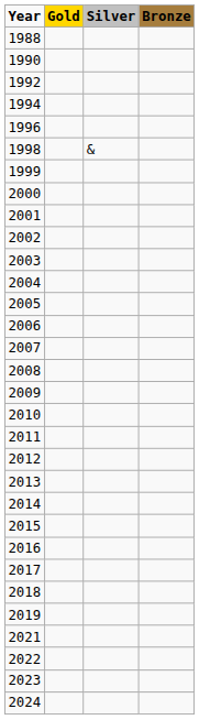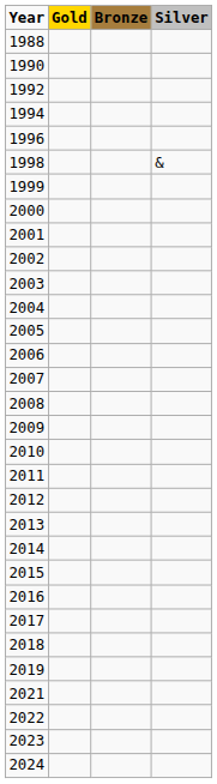columns swapped: Silver <-> Bronze
